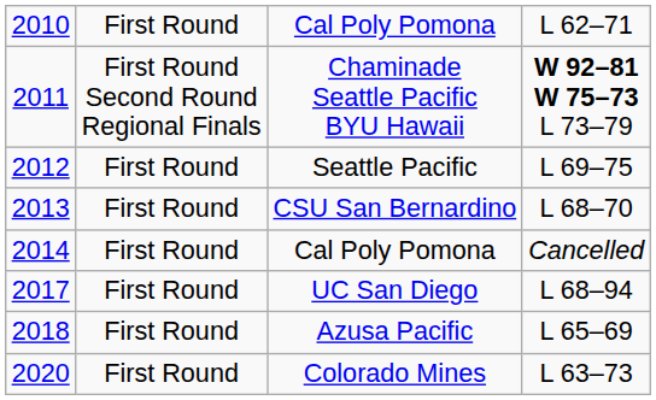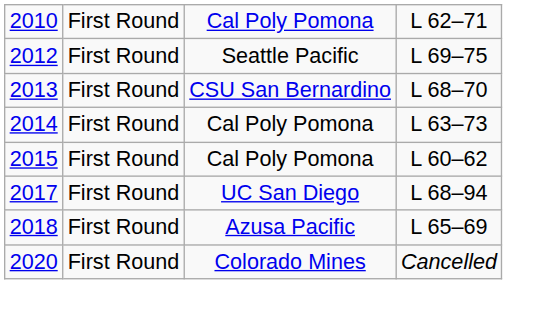- row: 2011 | First Round Second Round Regional Finals | Chaminade Seattle Pacific BYU Hawaii | W 92–81 W 75–73 L 73–79
2014 | column 4: Cancelled -> L 63–73
+ row: 2015 | First Round | Cal Poly Pomona | L 60–62
2020 | column 4: L 63–73 -> Cancelled
